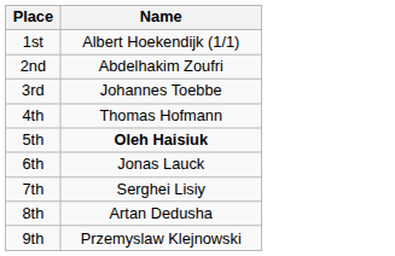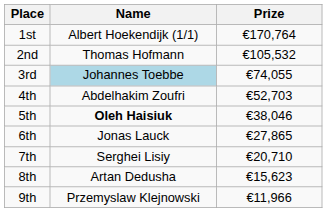+ column: Prize | €170,764 | €105,532 | €74,055 | €52,703 | €38,046 | €27,865 | €20,710 | €15,623 | €11,966
2nd | Name: Abdelhakim Zoufri -> Thomas Hofmann
3rd | Name: no background -> lightblue background
4th | Name: Thomas Hofmann -> Abdelhakim Zoufri
